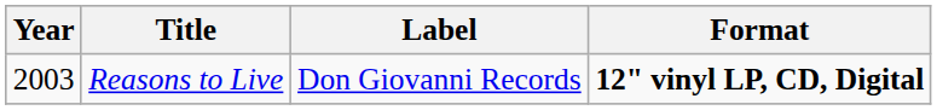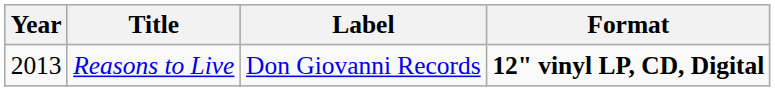Reasons to Live | Year: 2003 -> 2013
